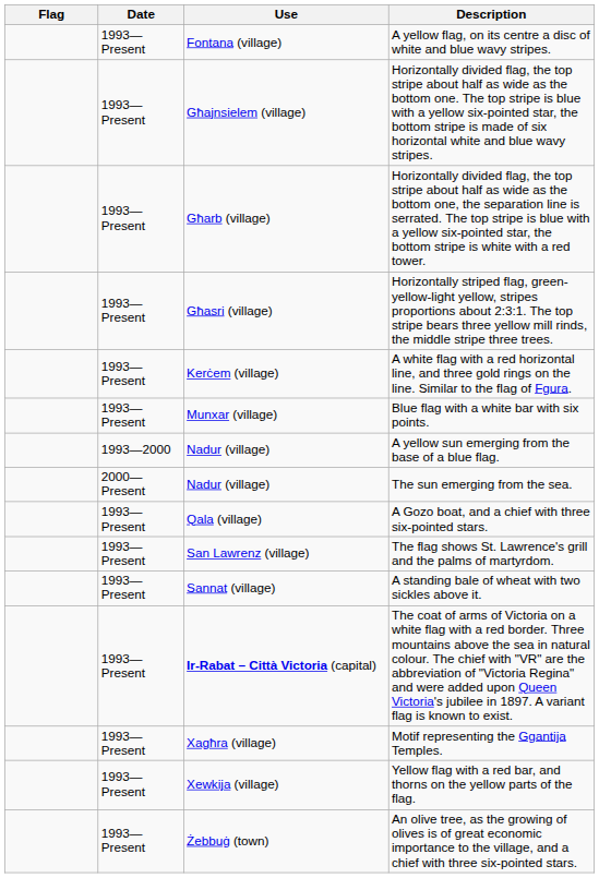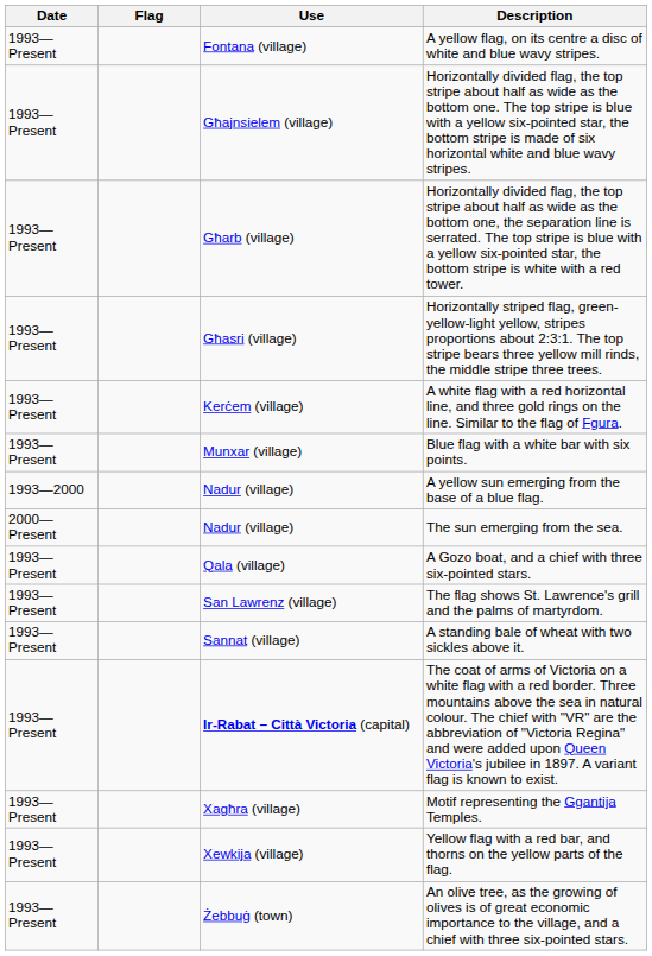columns swapped: Flag <-> Date
